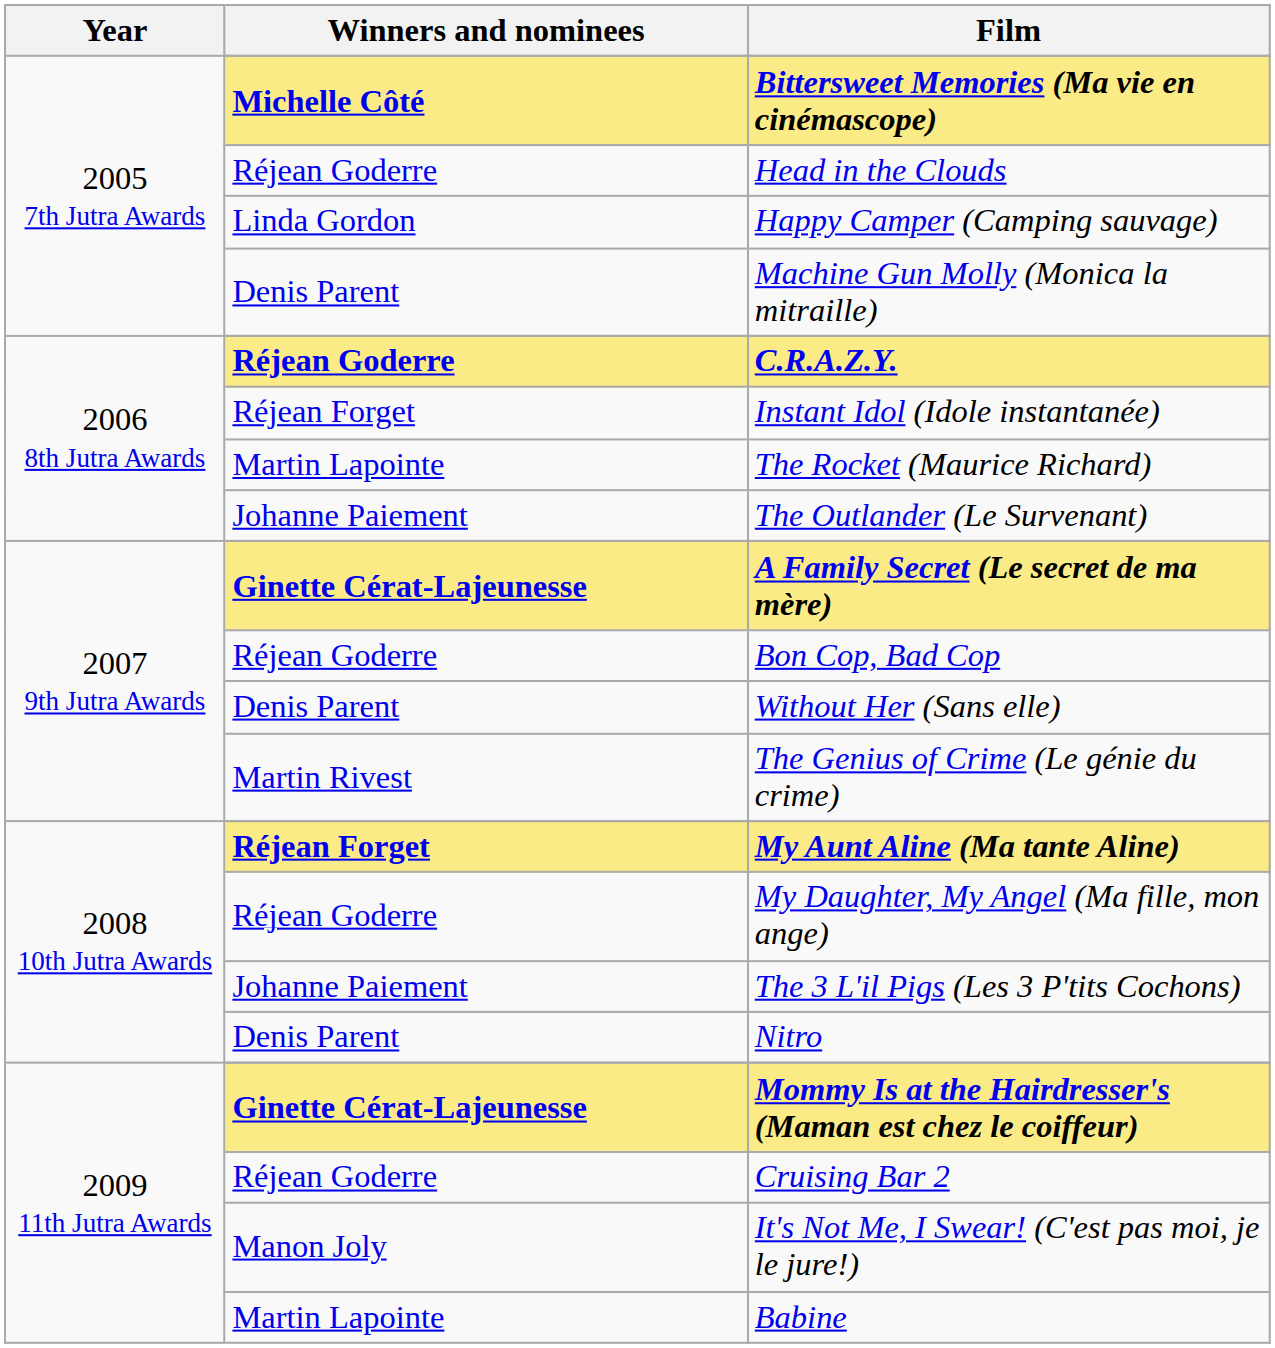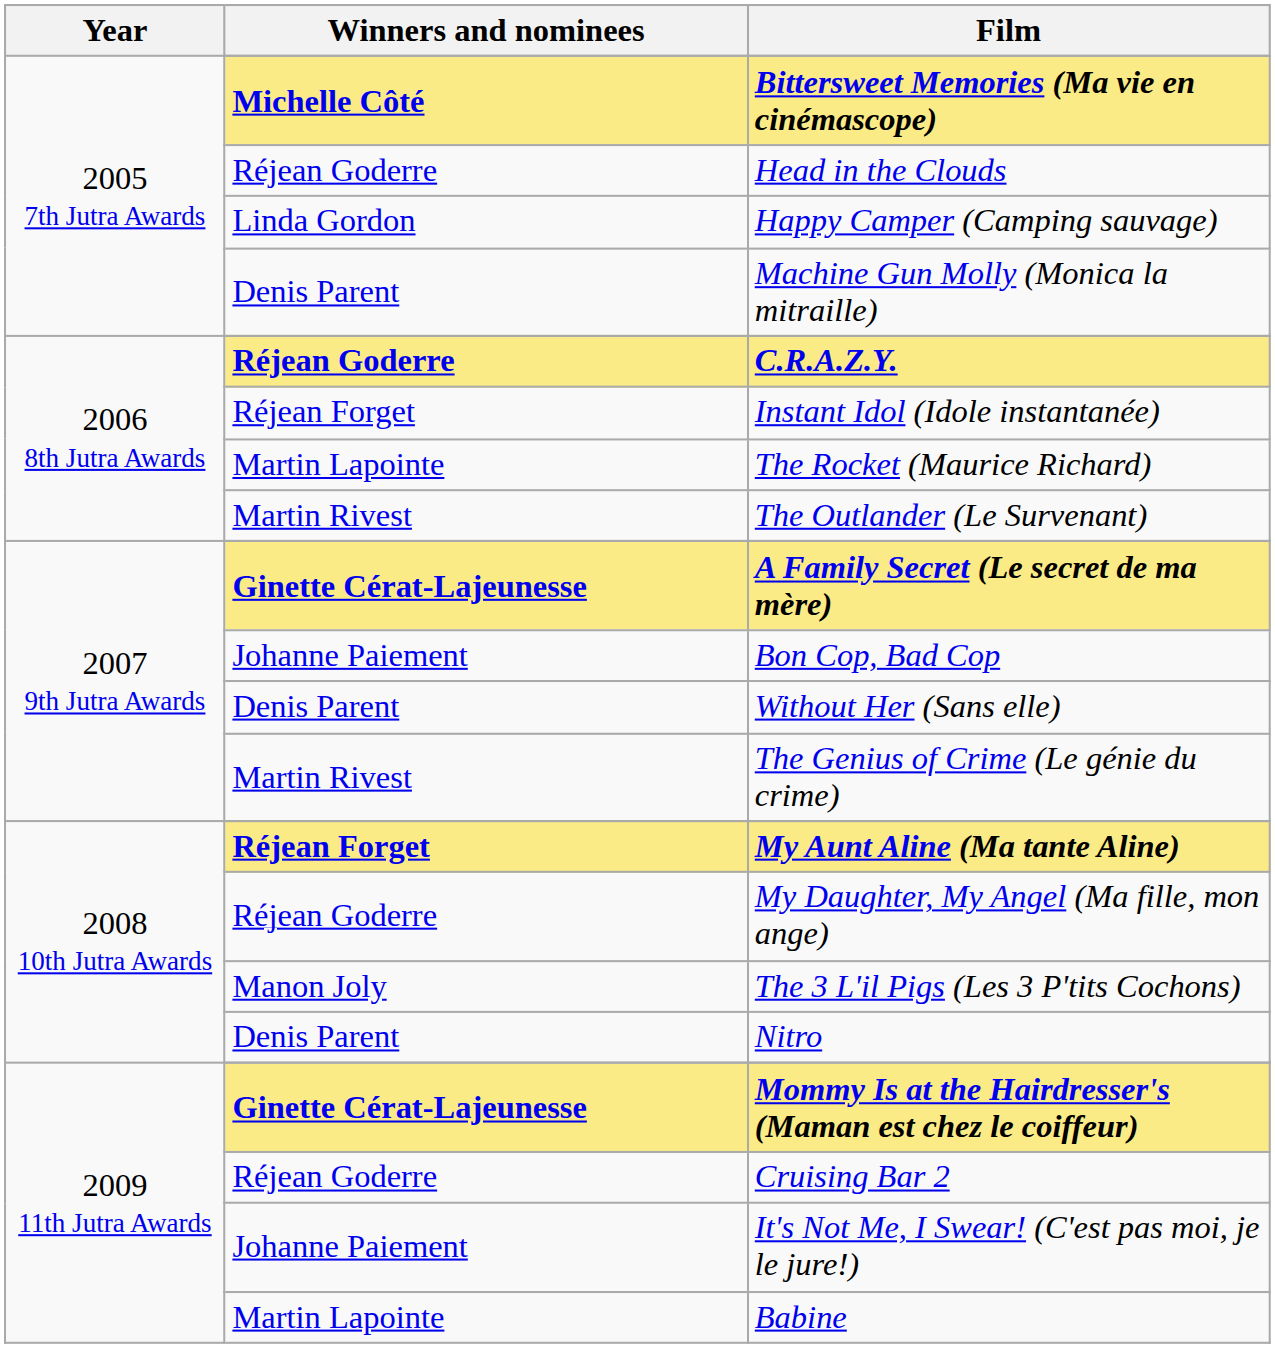The Outlander (Le Survenant) | Winners and nominees: Johanne Paiement -> Martin Rivest
Bon Cop, Bad Cop | Winners and nominees: Réjean Goderre -> Johanne Paiement
The 3 L'il Pigs (Les 3 P'tits Cochons) | Winners and nominees: Johanne Paiement -> Manon Joly
It's Not Me, I Swear! (C'est pas moi, je le jure!) | Winners and nominees: Manon Joly -> Johanne Paiement
